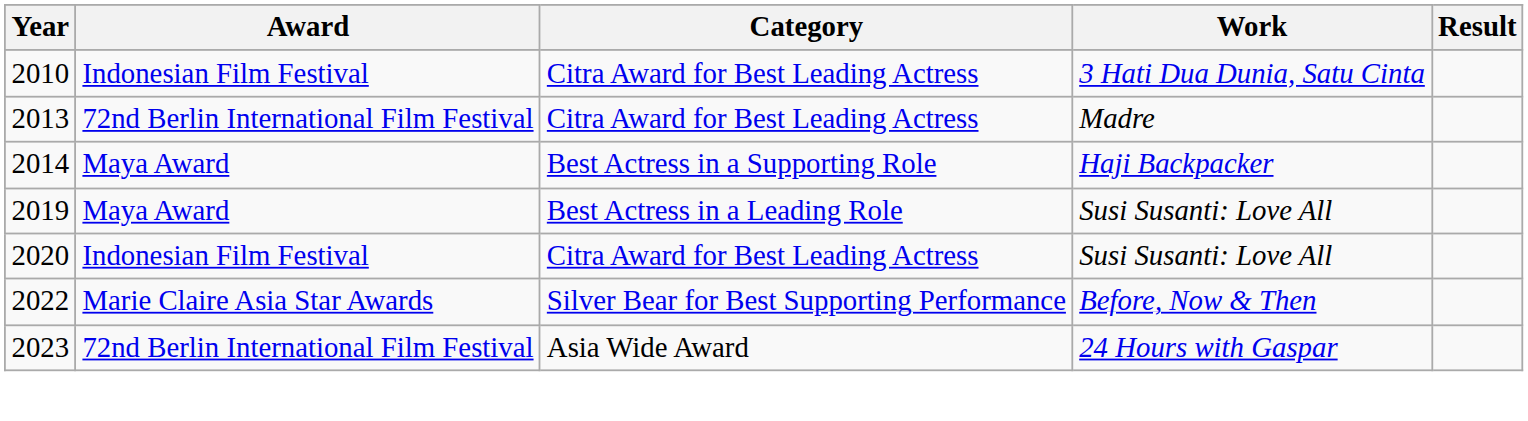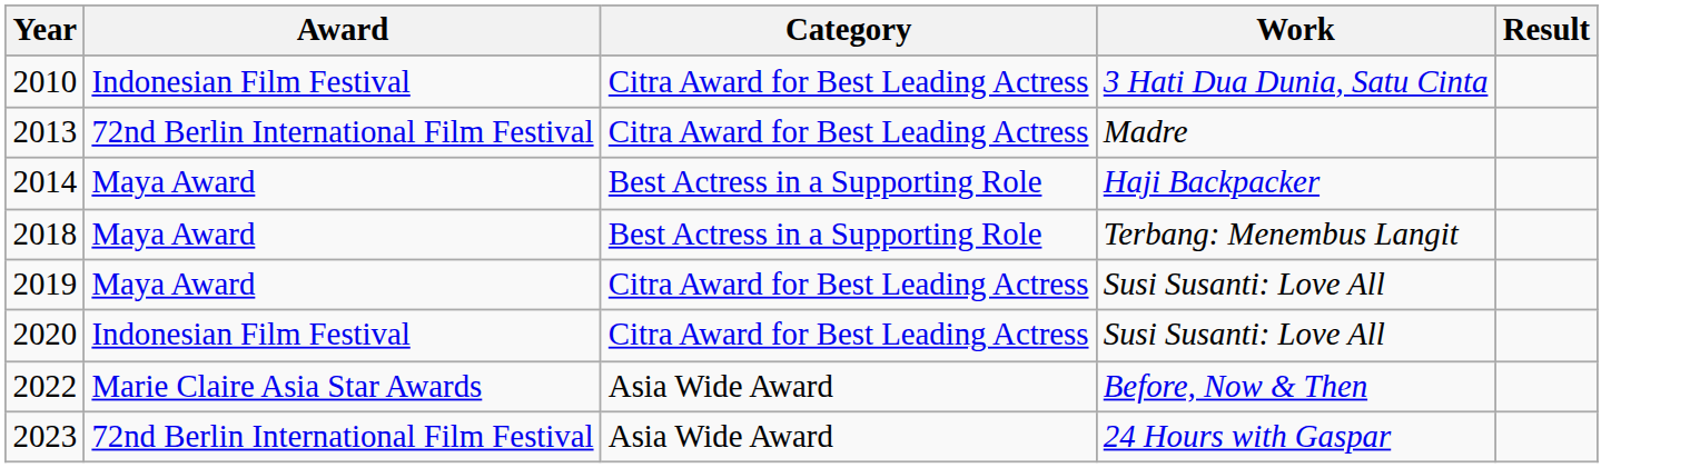+ row: 2018 | Maya Award | Best Actress in a Supporting Role | Terbang: Menembus Langit
2019 | Category: Best Actress in a Leading Role -> Citra Award for Best Leading Actress
2022 | Category: Silver Bear for Best Supporting Performance -> Asia Wide Award
